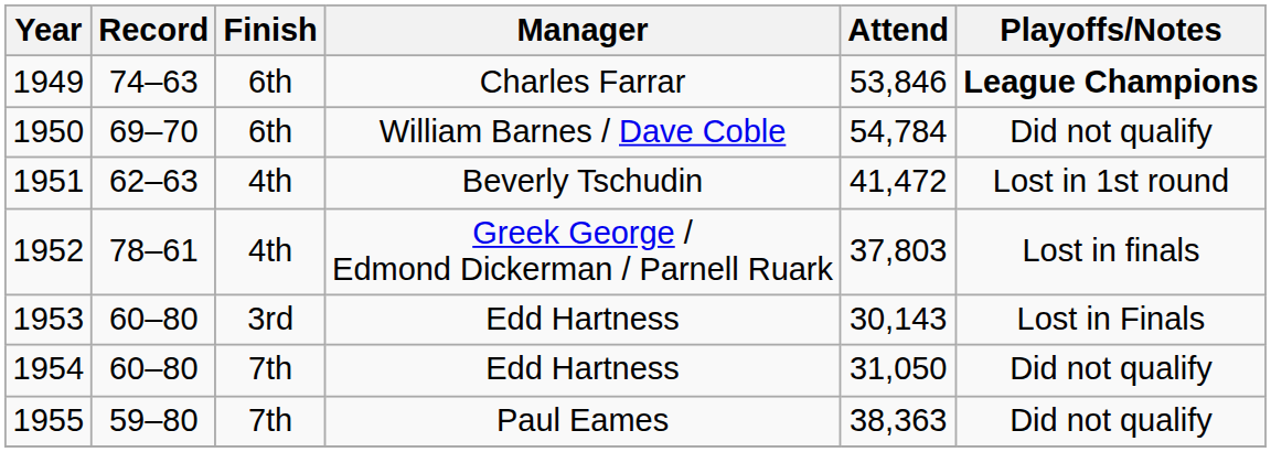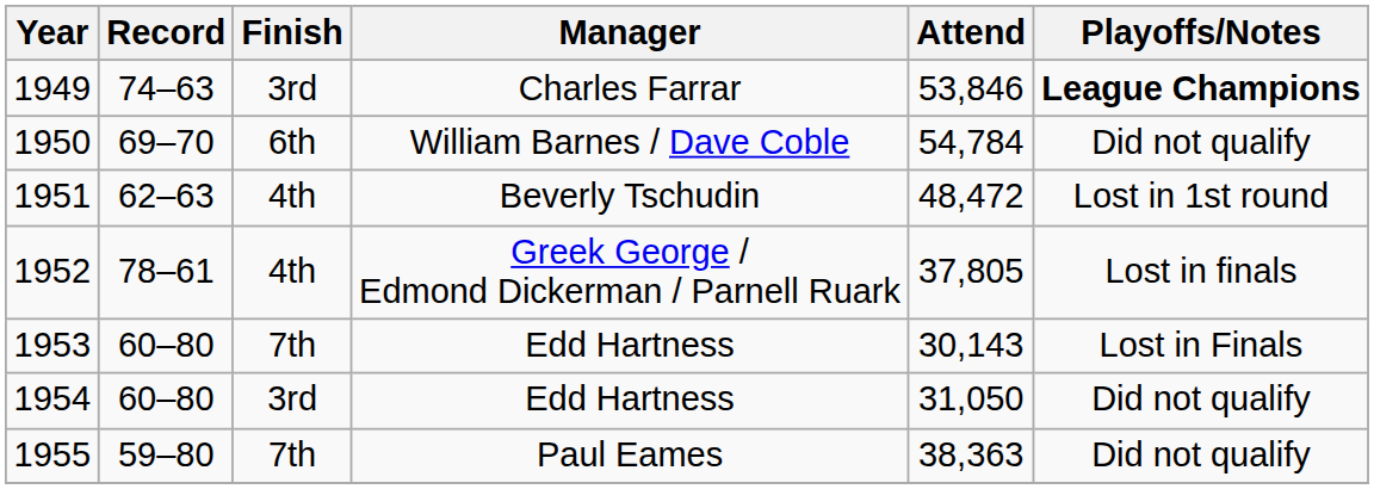1949 | Finish: 6th -> 3rd
1951 | Attend: 41,472 -> 48,472
1952 | Attend: 37,803 -> 37,805
1953 | Finish: 3rd -> 7th
1954 | Finish: 7th -> 3rd
